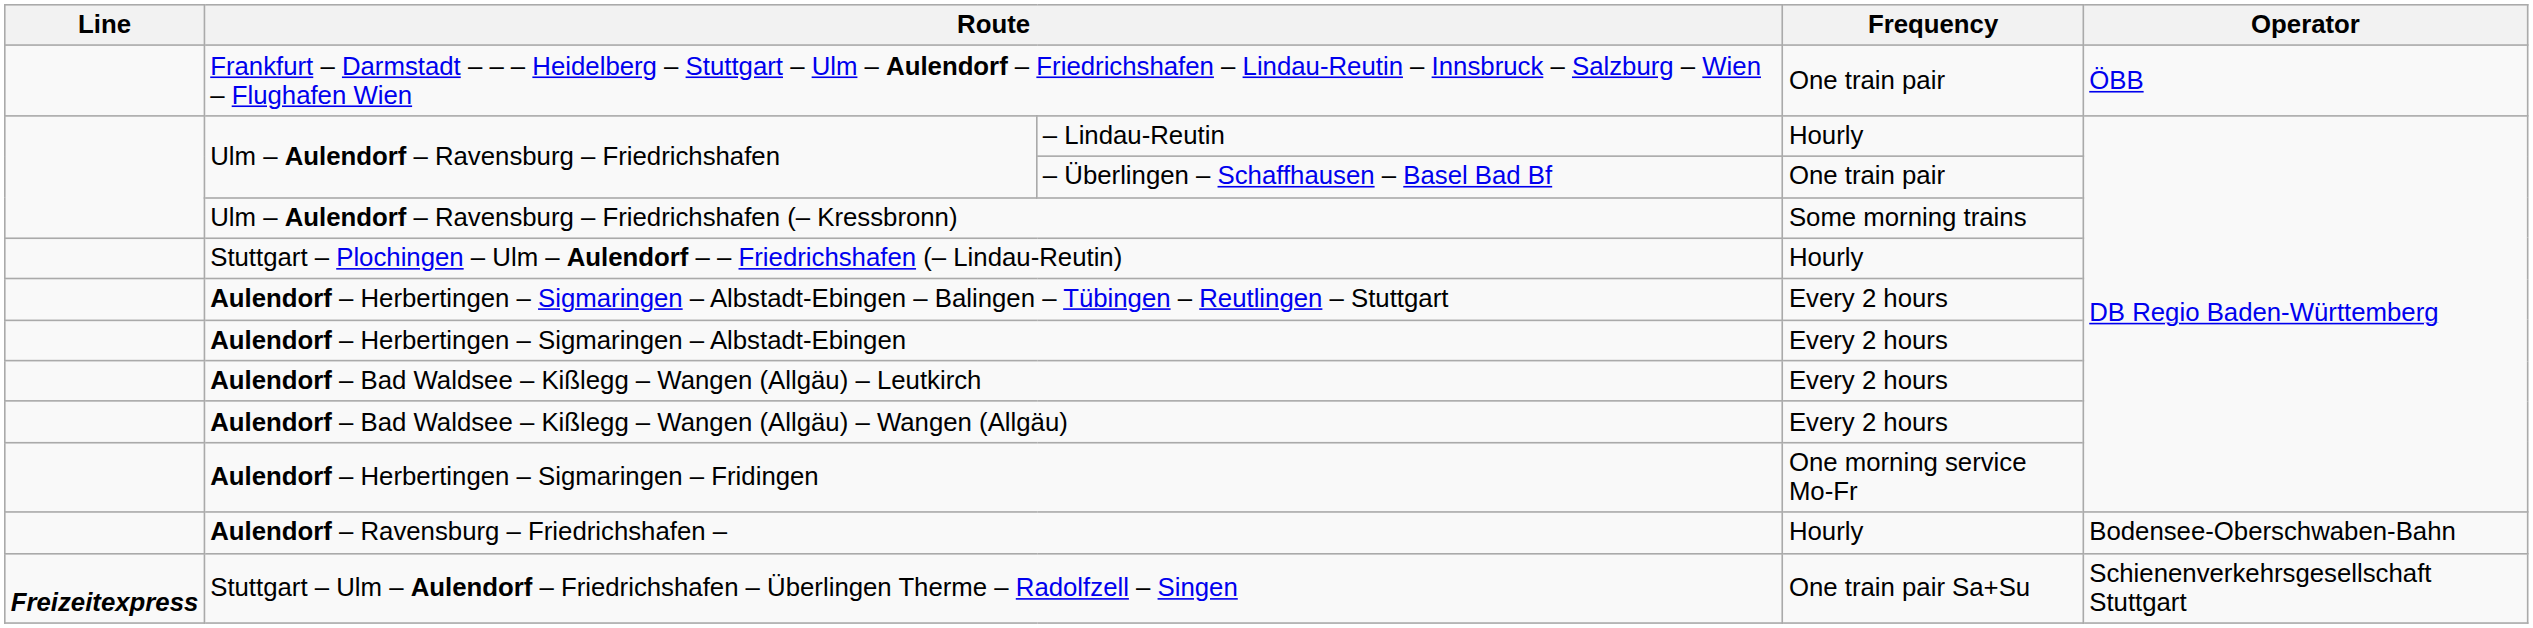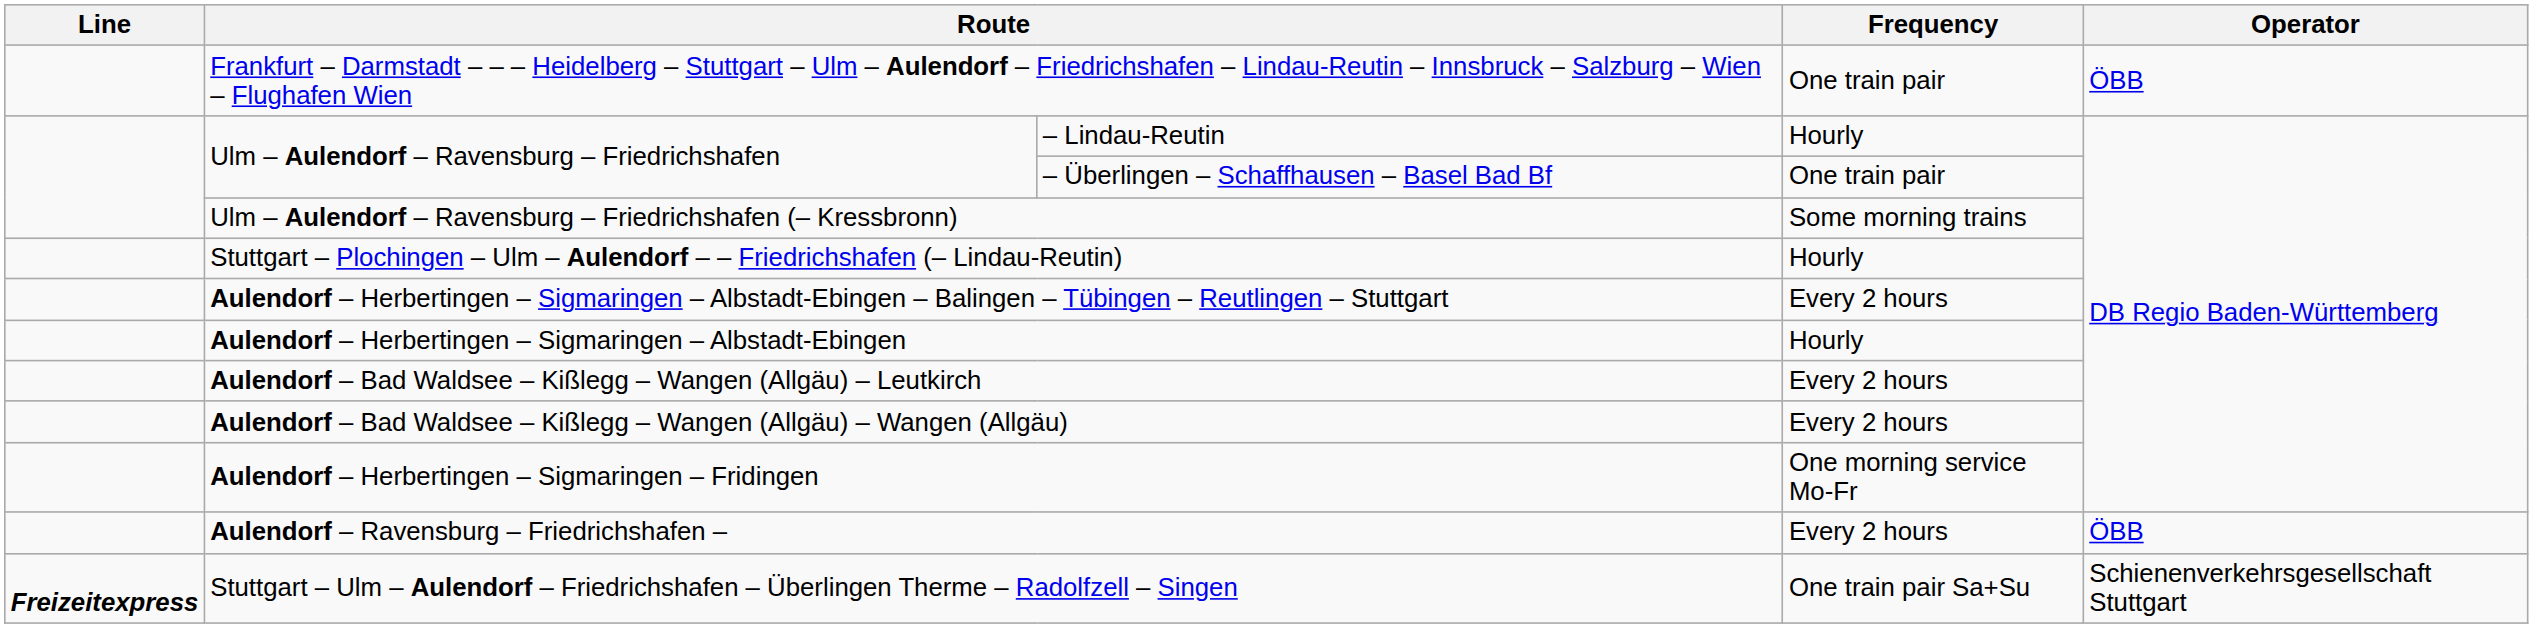Aulendorf – Herbertingen – Sigmaringen – Albstadt-Ebingen | Frequency: Every 2 hours -> Hourly
Aulendorf – Ravensburg – Friedrichshafen – | Frequency: Hourly -> Every 2 hours
Aulendorf – Ravensburg – Friedrichshafen – | Operator: Bodensee-Oberschwaben-Bahn -> ÖBB
